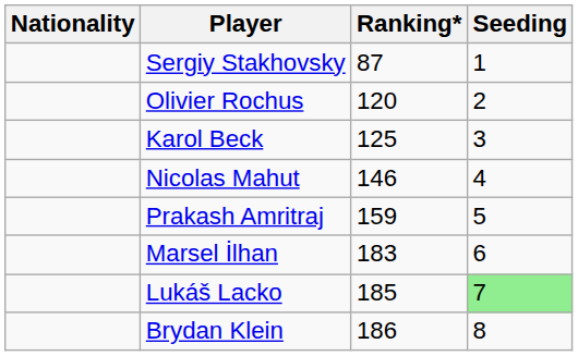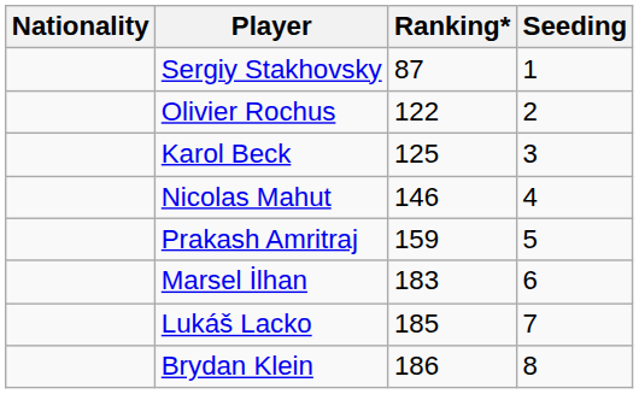Olivier Rochus | Ranking*: 120 -> 122
Lukáš Lacko | Seeding: lightgreen background -> no background
